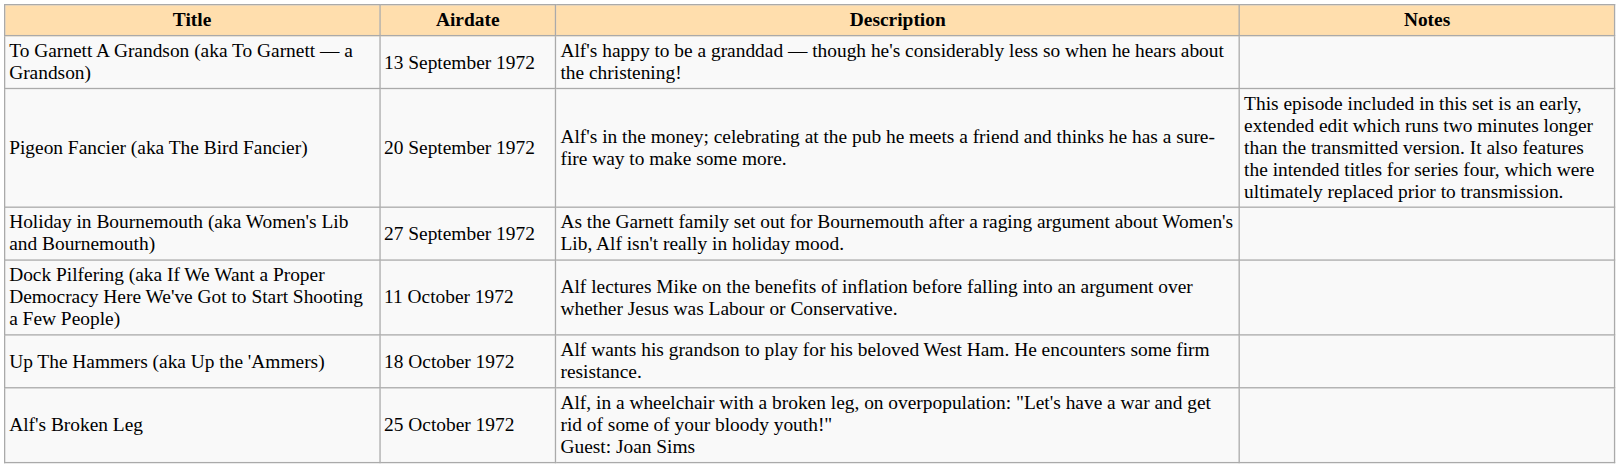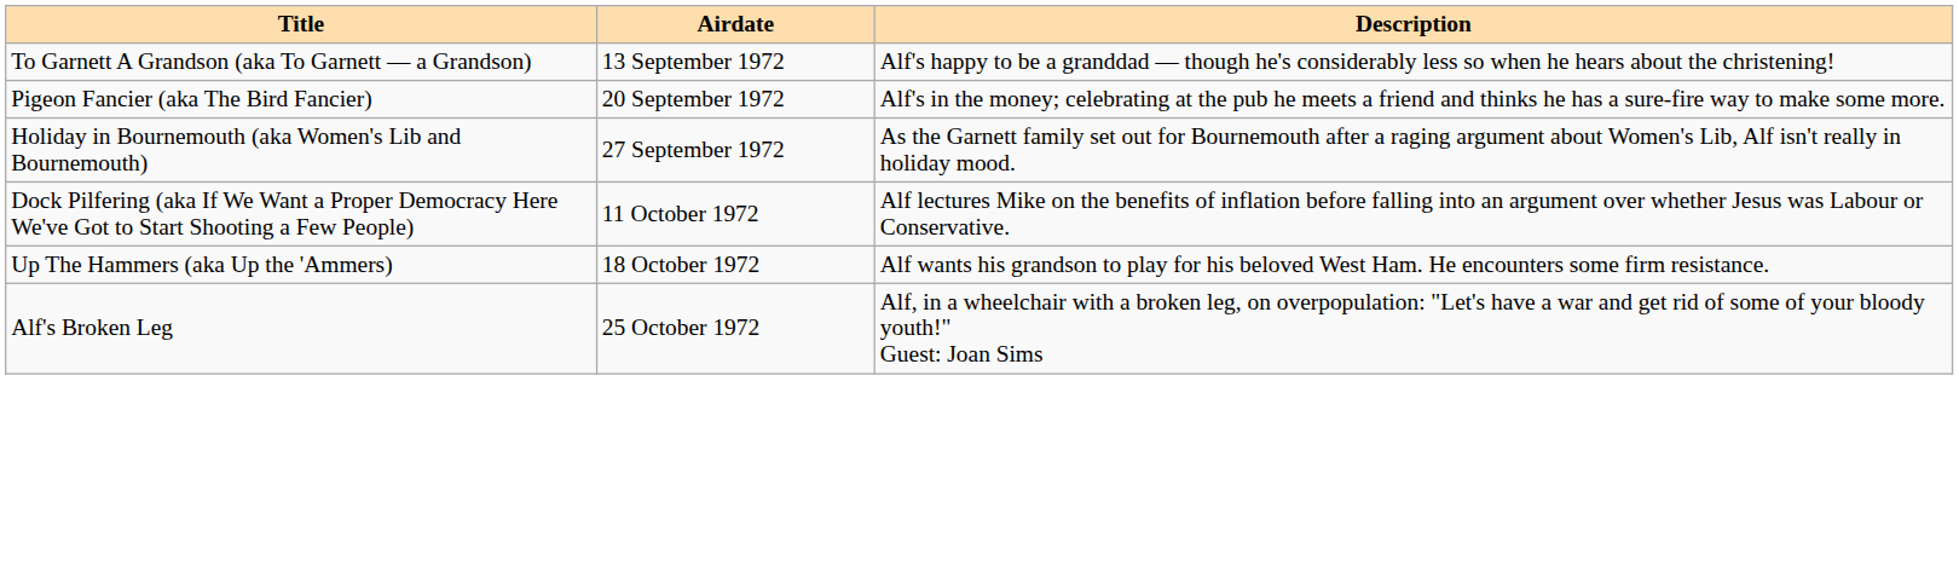- column: Notes | This episode included in this set is an early, extended edit which runs two minutes longer than the transmitted version. It also features the intended titles for series four, which were ultimately replaced prior to transmission.
